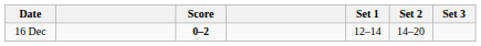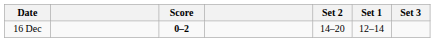columns swapped: Set 1 <-> Set 2
